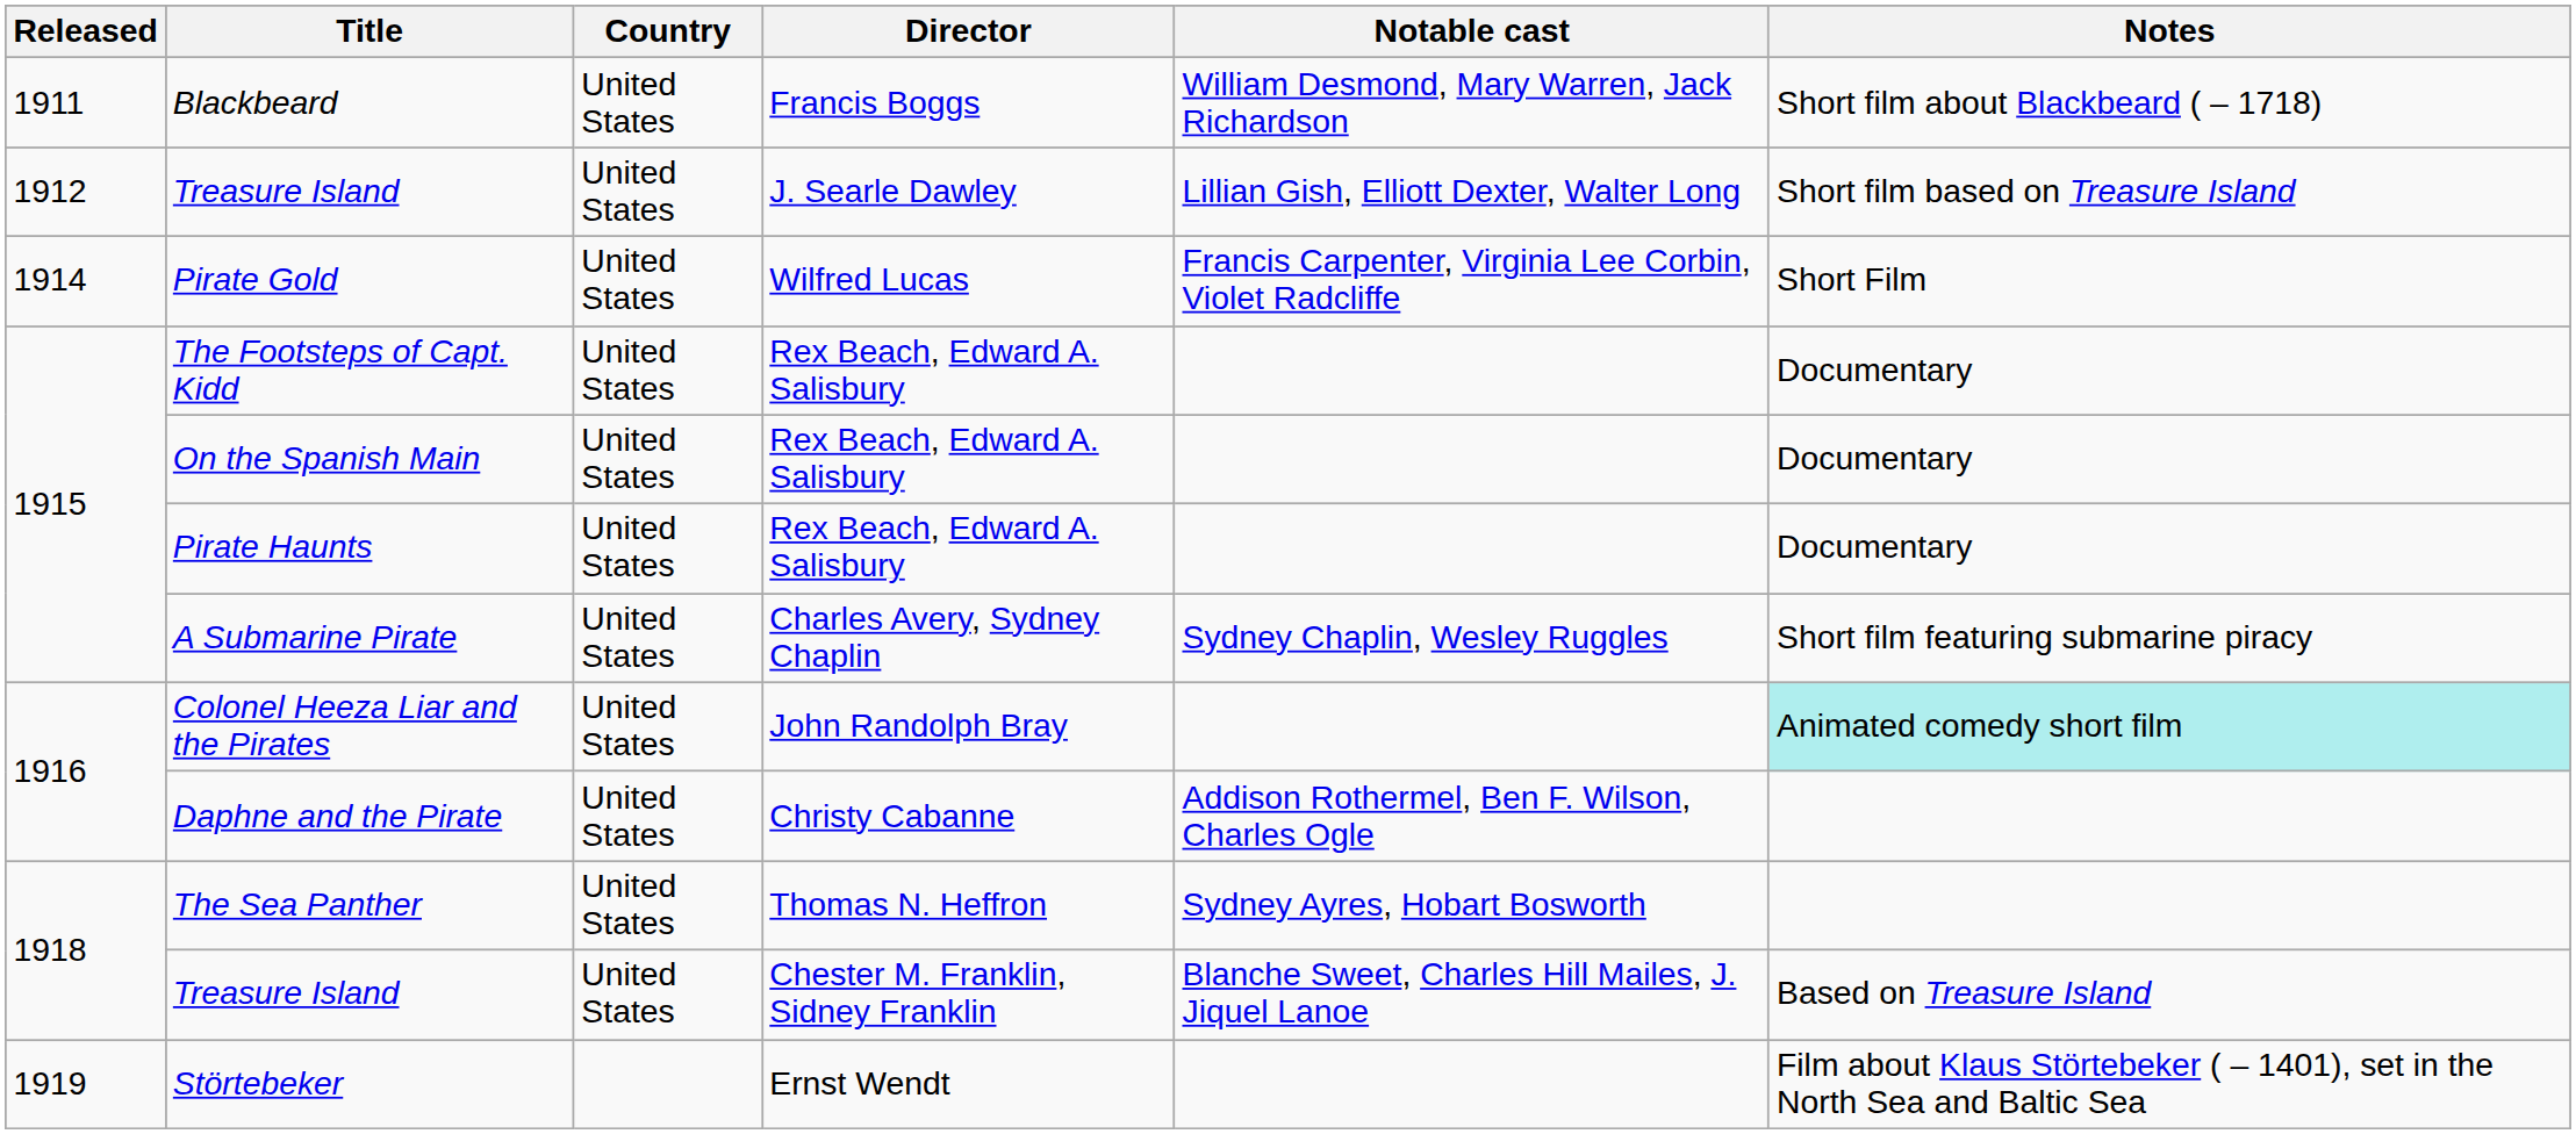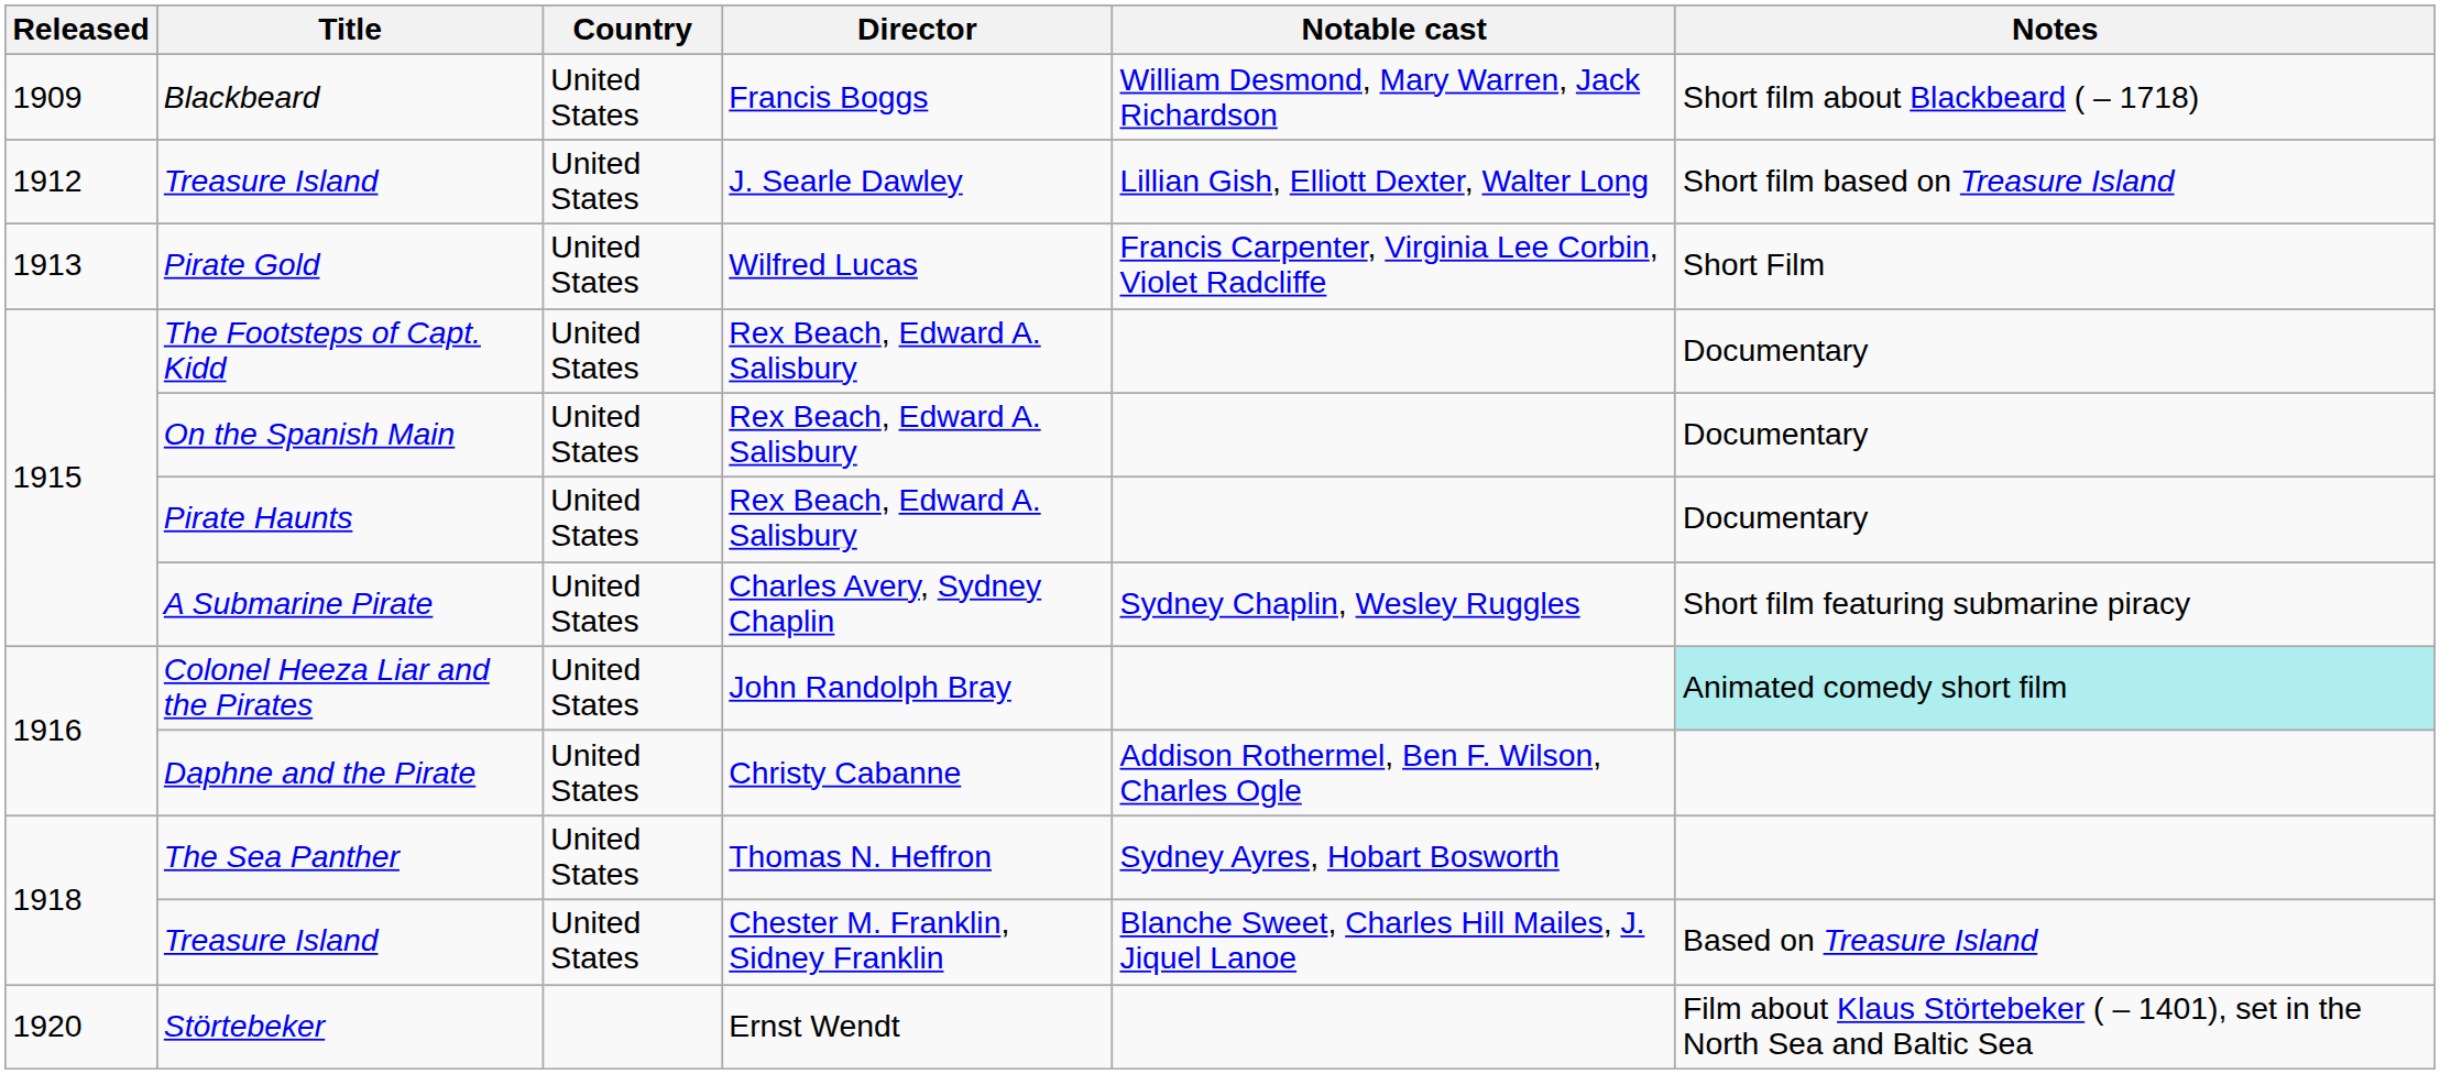Blackbeard | Released: 1911 -> 1909
Pirate Gold | Released: 1914 -> 1913
Störtebeker | Released: 1919 -> 1920
